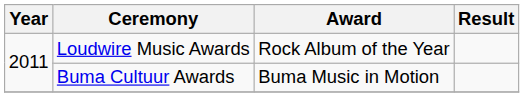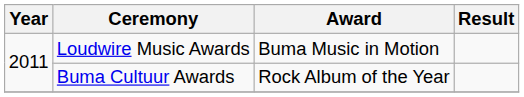Loudwire Music Awards | Award: Rock Album of the Year -> Buma Music in Motion
Buma Cultuur Awards | Award: Buma Music in Motion -> Rock Album of the Year
